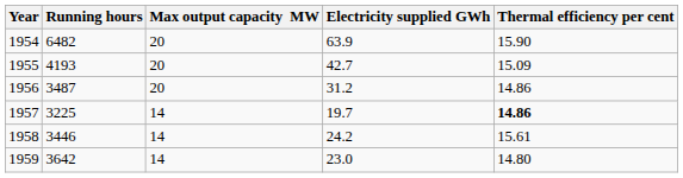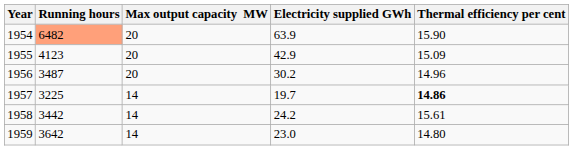1954 | Running hours: no background -> lightsalmon background
1955 | Running hours: 4193 -> 4123
1955 | Electricity supplied GWh: 42.7 -> 42.9
1956 | Electricity supplied GWh: 31.2 -> 30.2
1956 | Thermal efficiency per cent: 14.86 -> 14.96
1958 | Running hours: 3446 -> 3442
